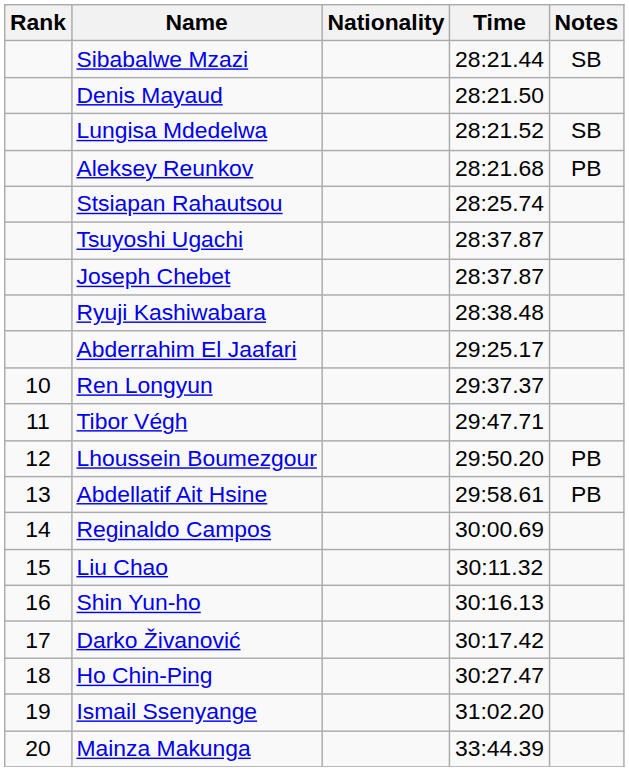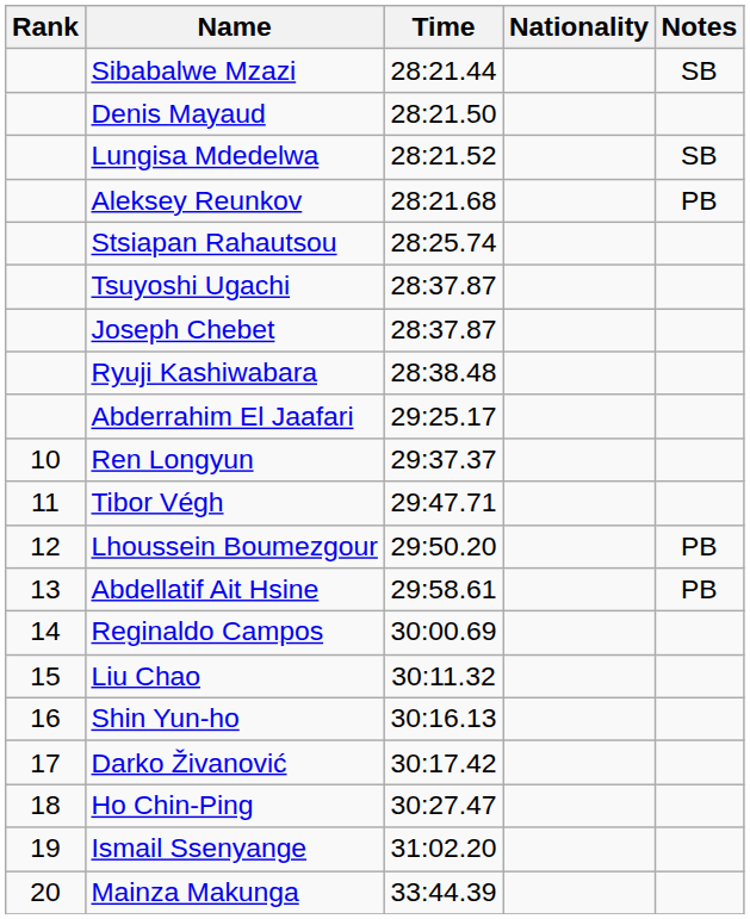columns swapped: Nationality <-> Time
